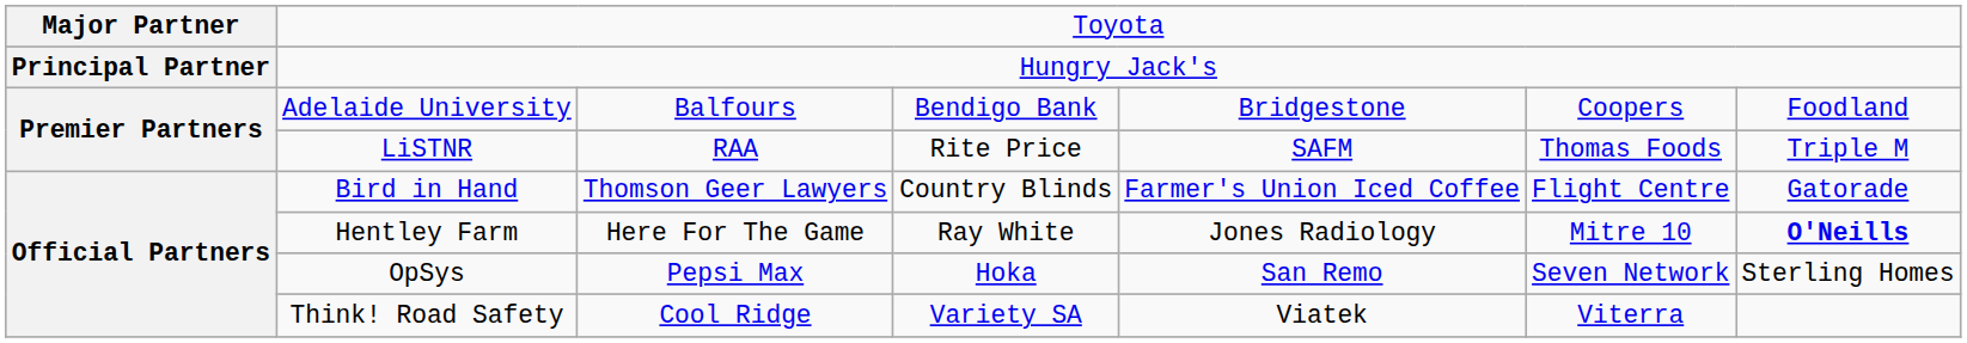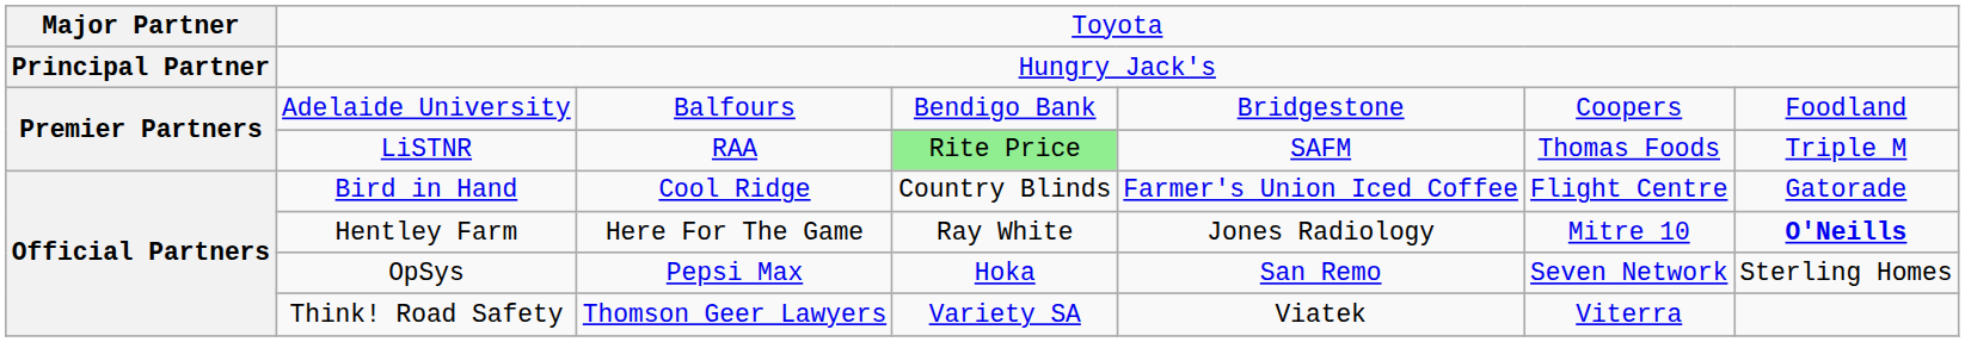LiSTNR | column 4: no background -> lightgreen background
Bird in Hand | column 3: Thomson Geer Lawyers -> Cool Ridge
Think! Road Safety | column 3: Cool Ridge -> Thomson Geer Lawyers
